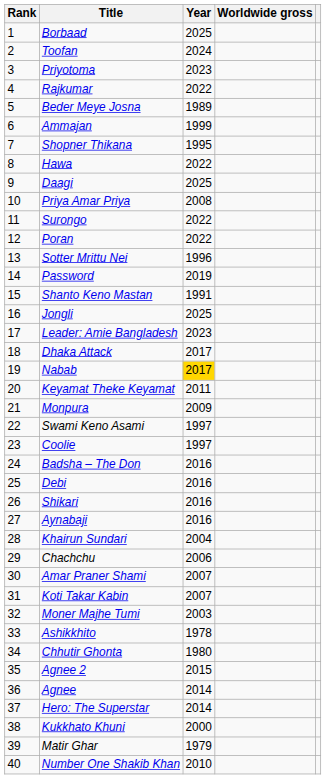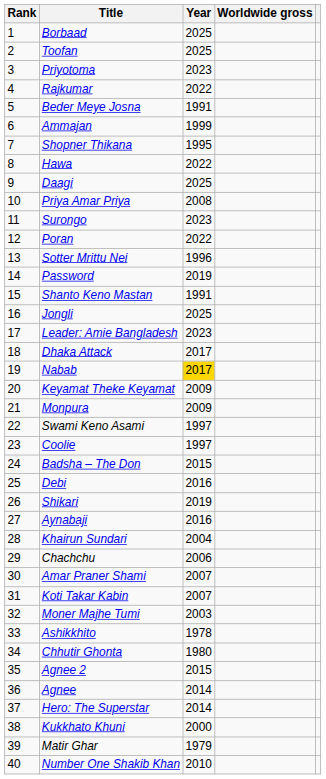Toofan | Year: 2024 -> 2025
Beder Meye Josna | Year: 1989 -> 1991
Surongo | Year: 2022 -> 2023
Keyamat Theke Keyamat | Year: 2011 -> 2009
Badsha – The Don | Year: 2016 -> 2015
Shikari | Year: 2016 -> 2019
